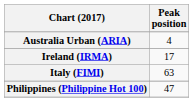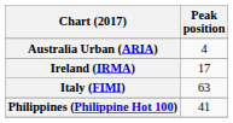Philippines (Philippine Hot 100) | Peak position: 47 -> 41
